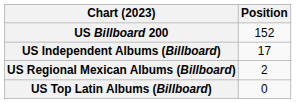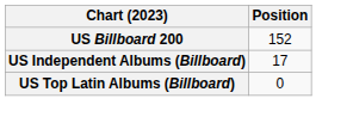- row: US Regional Mexican Albums (Billboard) | 2
